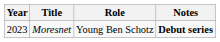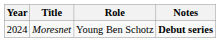Moresnet | Year: 2023 -> 2024
